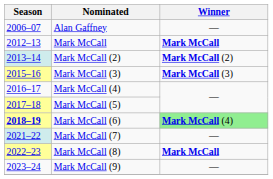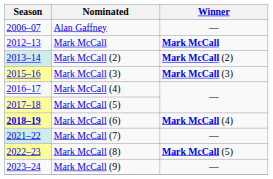Mark McCall (6) | Winner: lightgreen background -> no background
Mark McCall (8) | Winner: Mark McCall -> Mark McCall (5)
